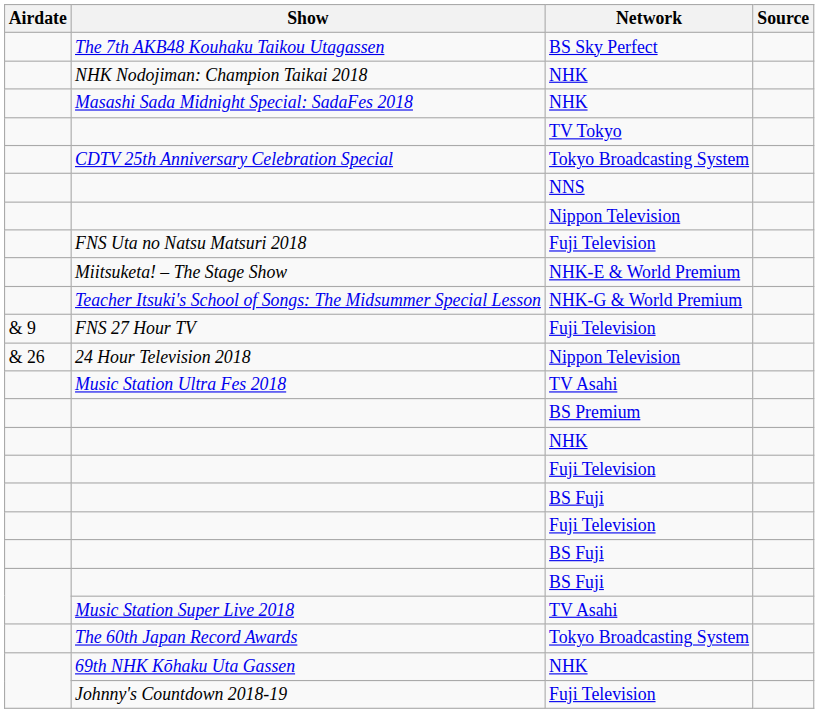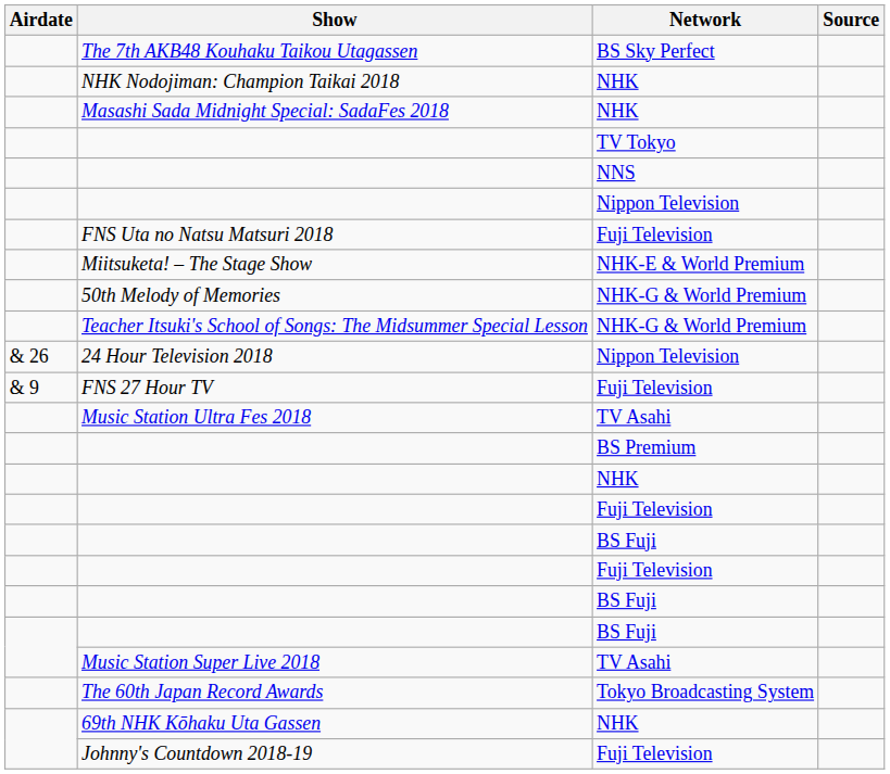- row: CDTV 25th Anniversary Celebration Special | Tokyo Broadcasting System
+ row: 50th Melody of Memories | NHK-G & World Premium
rows swapped: 24 Hour Television 2018 <-> FNS 27 Hour TV
